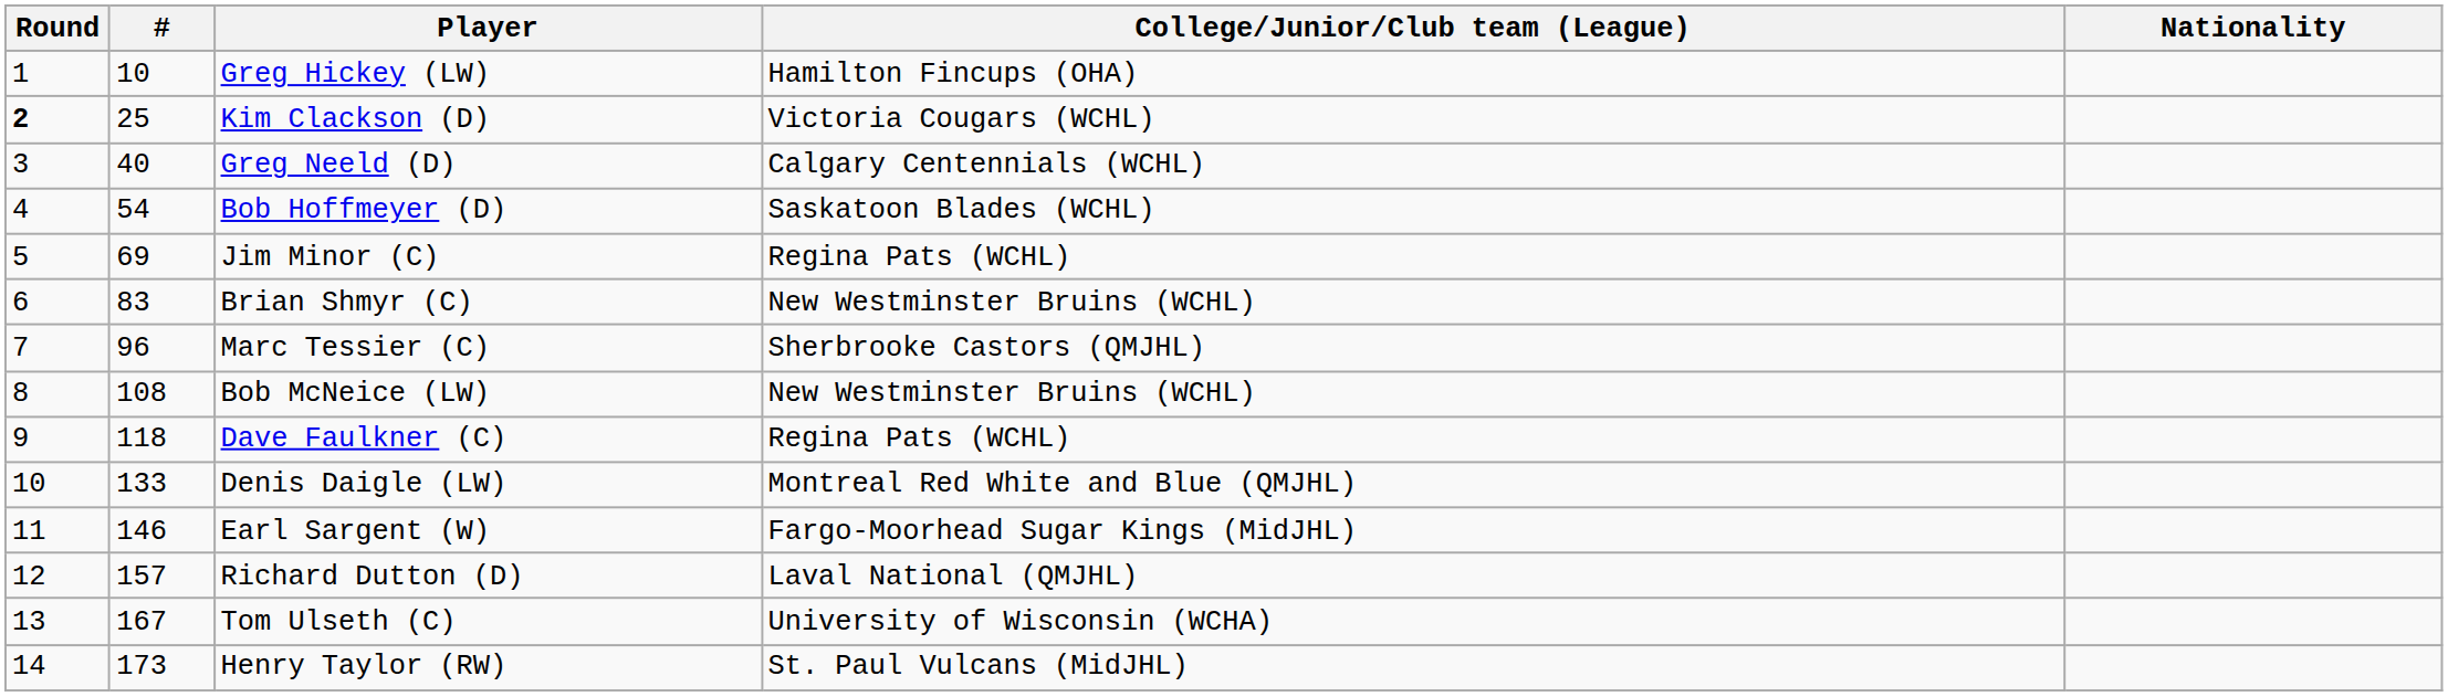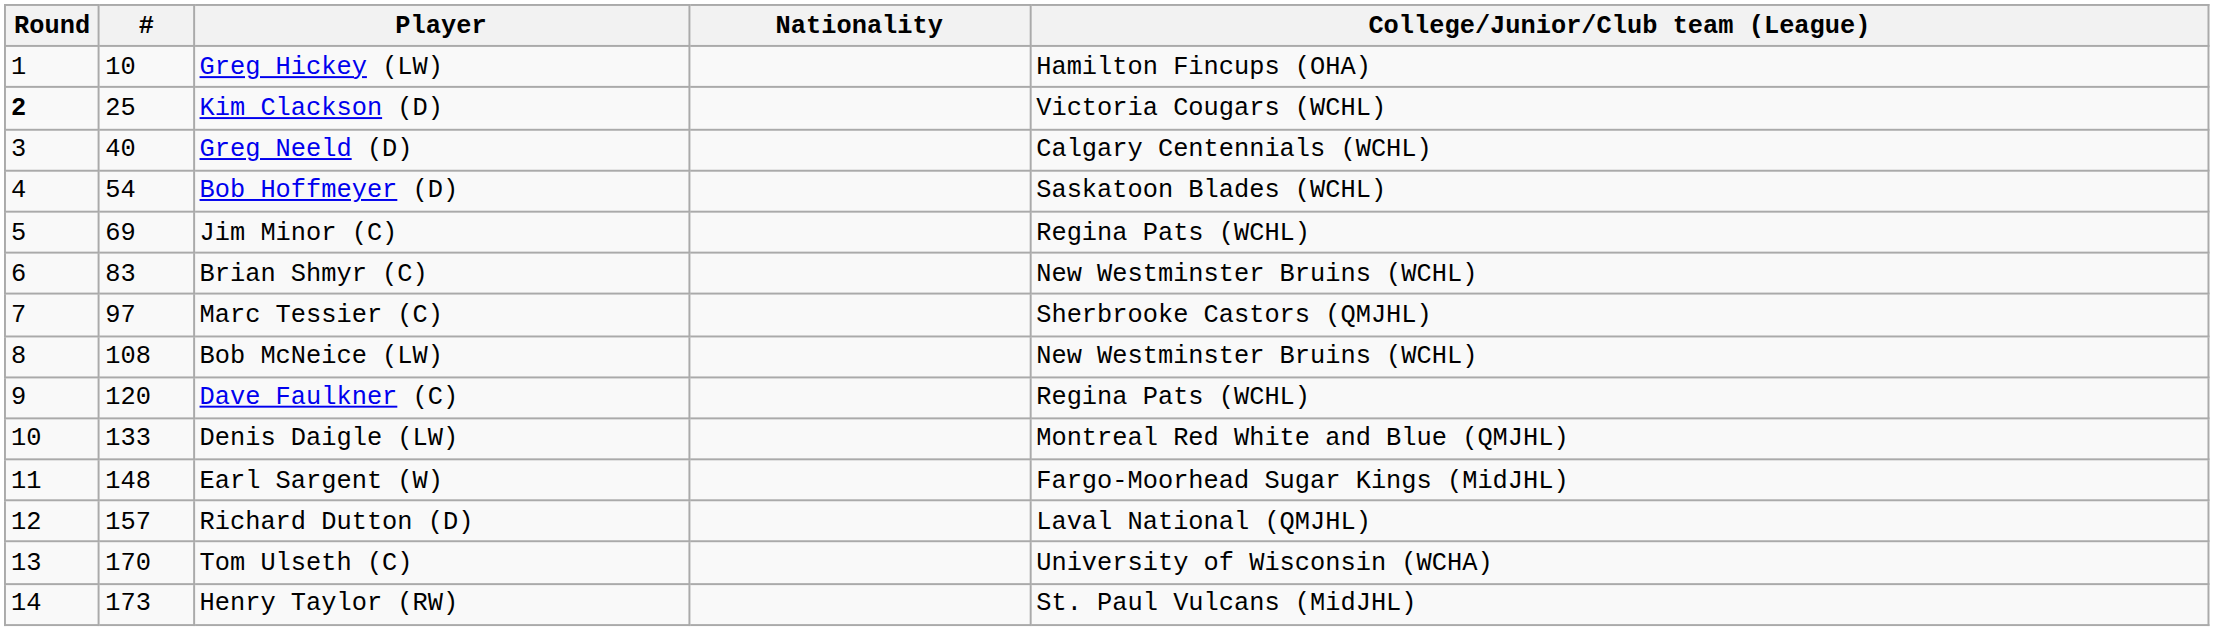columns swapped: Nationality <-> College/Junior/Club team (League)
Marc Tessier (C) | #: 96 -> 97
Dave Faulkner (C) | #: 118 -> 120
Earl Sargent (W) | #: 146 -> 148
Tom Ulseth (C) | #: 167 -> 170
